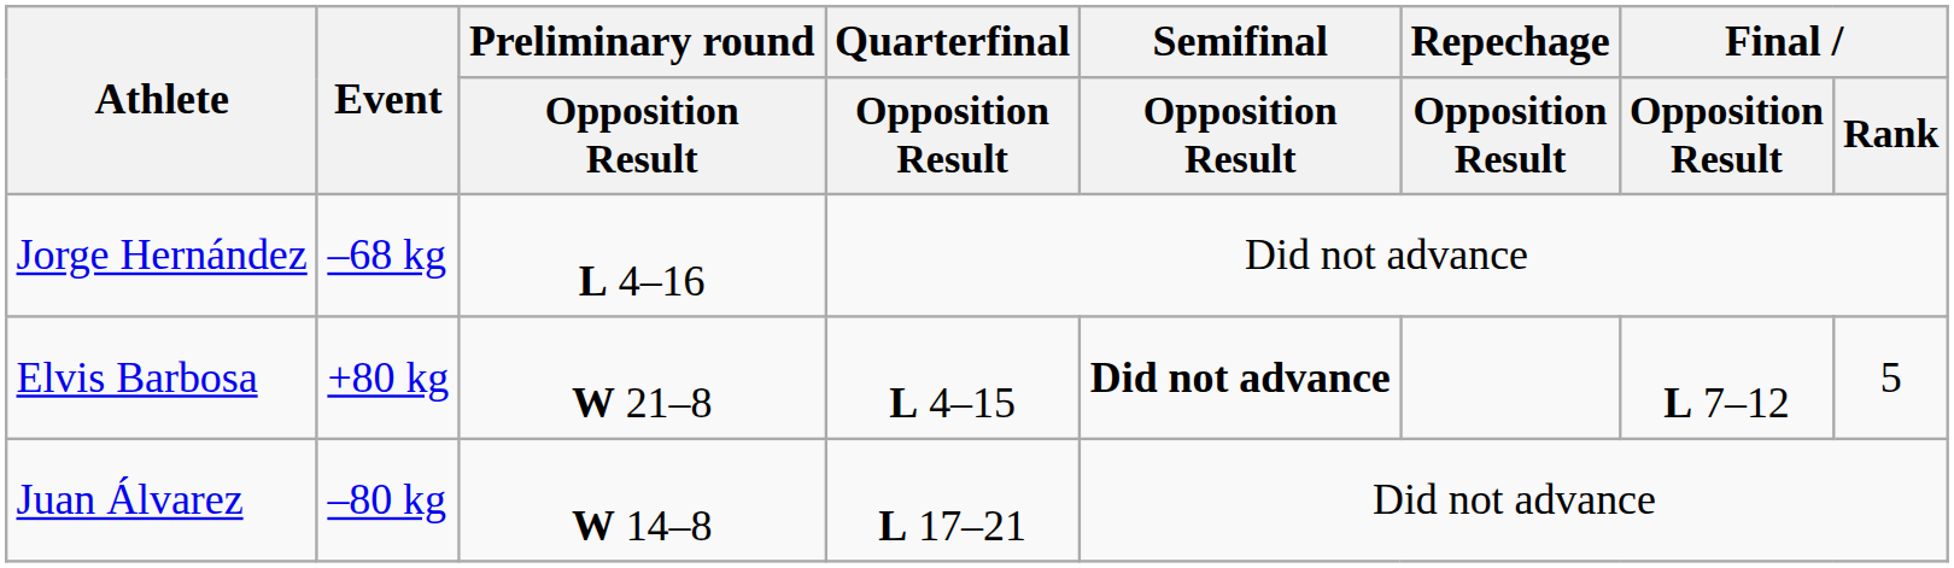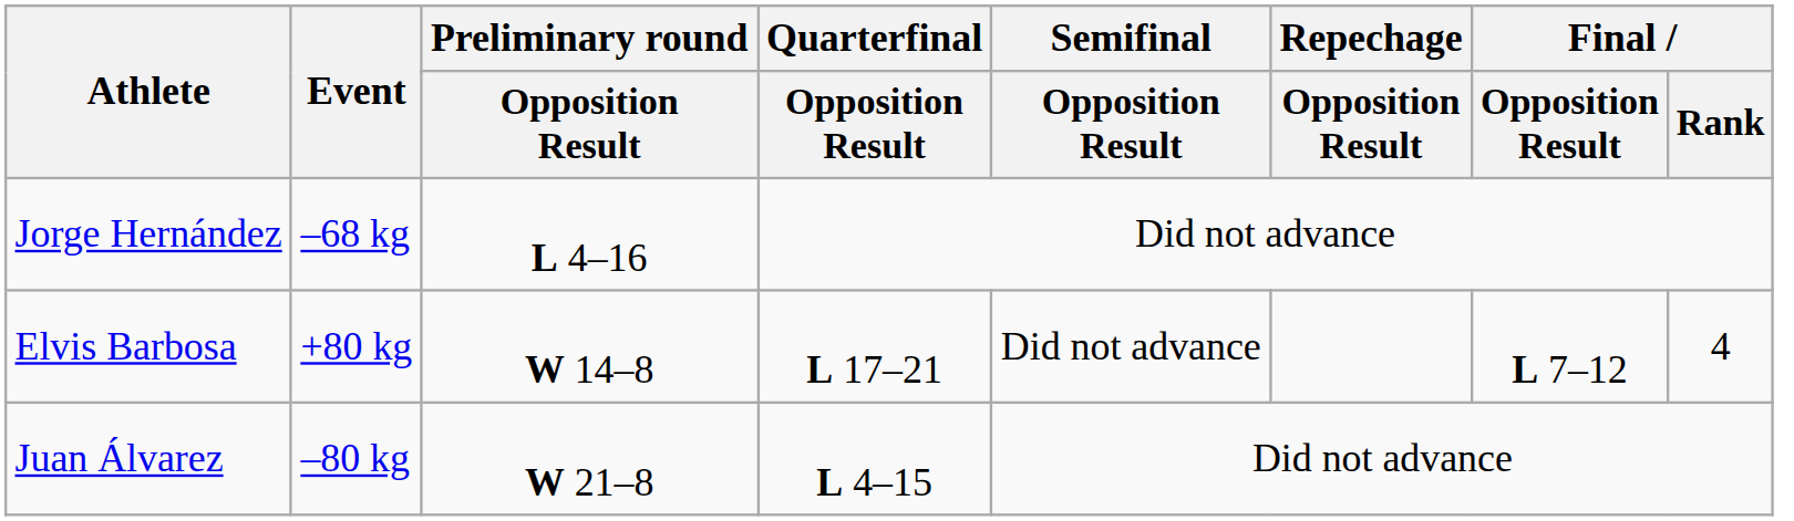Elvis Barbosa | Preliminary round / Opposition Result: W 21–8 -> W 14–8
Elvis Barbosa | Quarterfinal / Opposition Result: L 4–15 -> L 17–21
Elvis Barbosa | Semifinal / Opposition Result: bold -> normal
Elvis Barbosa | Final / Rank: 5 -> 4
Juan Álvarez | Preliminary round / Opposition Result: W 14–8 -> W 21–8
Juan Álvarez | Quarterfinal / Opposition Result: L 17–21 -> L 4–15
